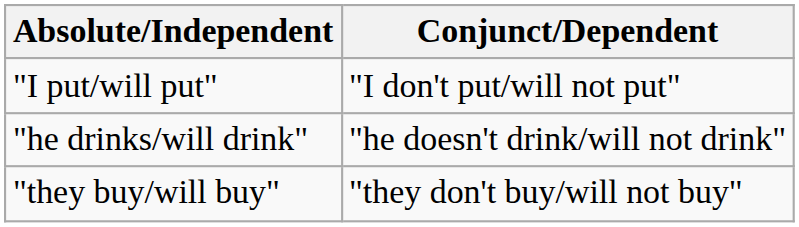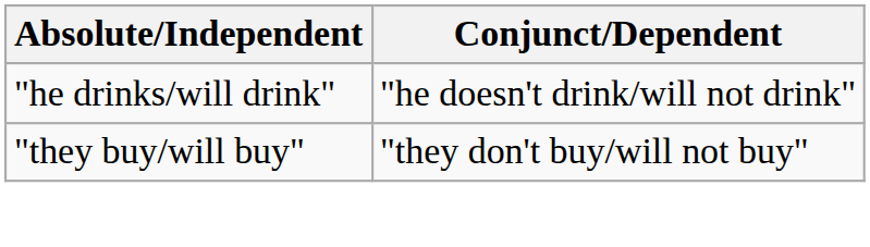- row: "I put/will put" | "I don't put/will not put"
